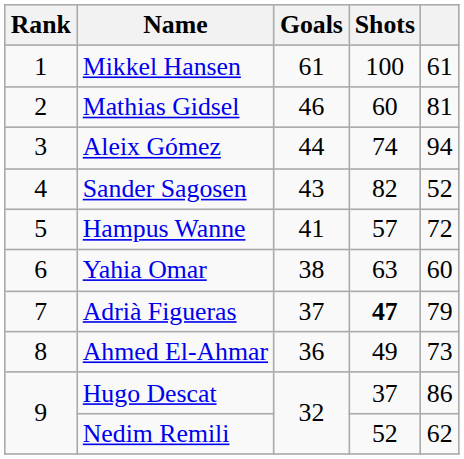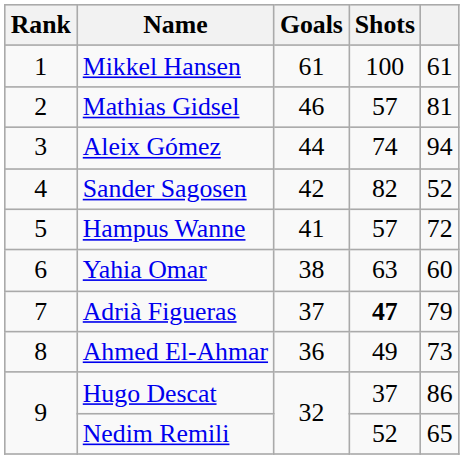Mathias Gidsel | Shots: 60 -> 57
Sander Sagosen | Goals: 43 -> 42
Nedim Remili | column 5: 62 -> 65
